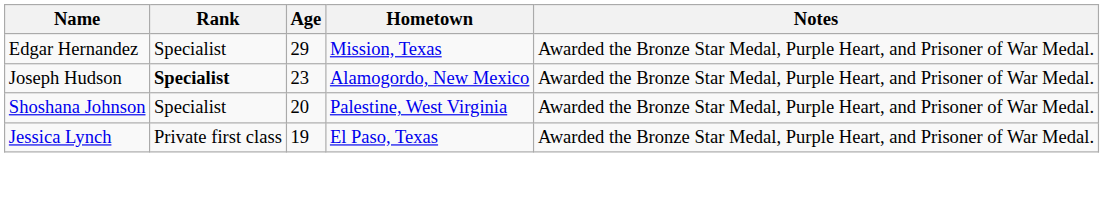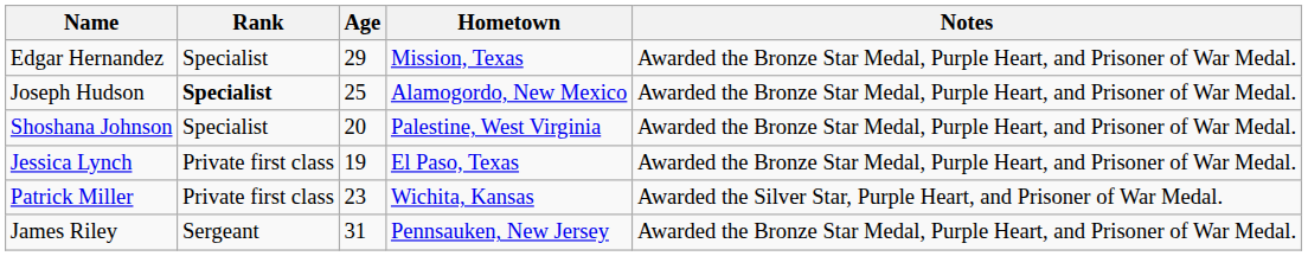Joseph Hudson | Age: 23 -> 25
+ row: Patrick Miller | Private first class | 23 | Wichita, Kansas | Awarded the Silver Star, Purple Heart, and Prisoner of War Medal.
+ row: James Riley | Sergeant | 31 | Pennsauken, New Jersey | Awarded the Bronze Star Medal, Purple Heart, and Prisoner of War Medal.
